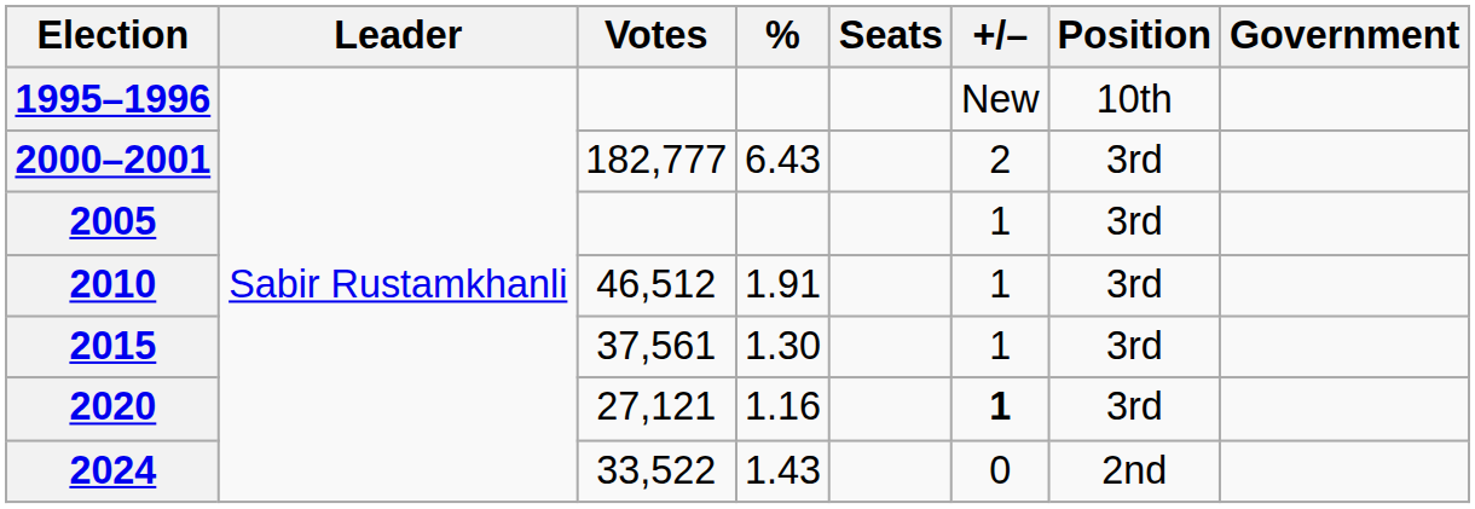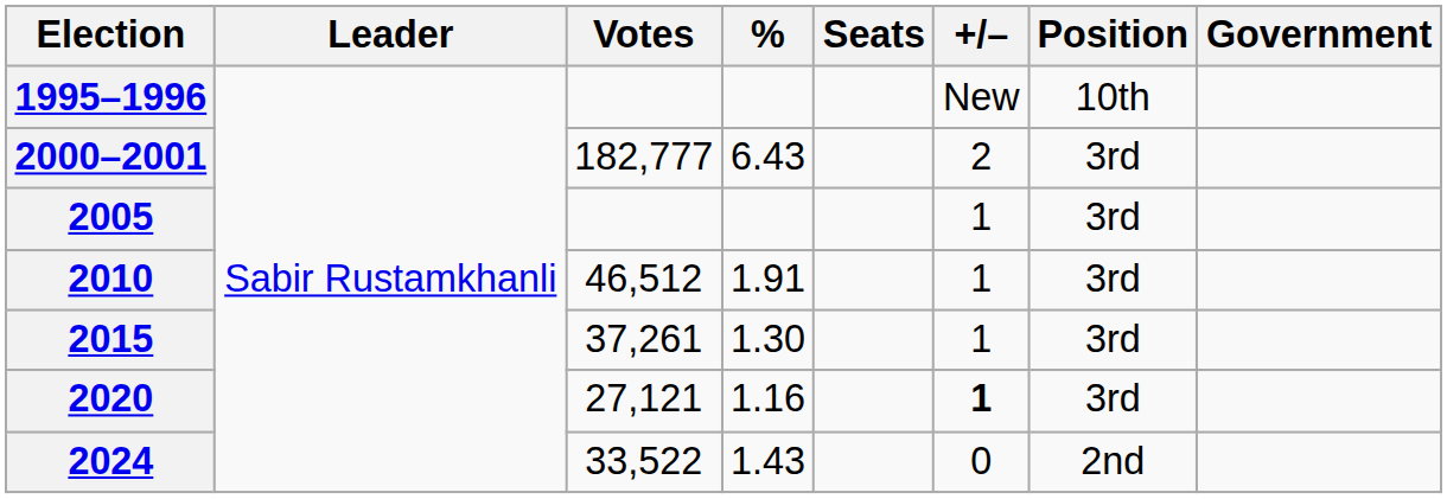2015 | Votes: 37,561 -> 37,261
